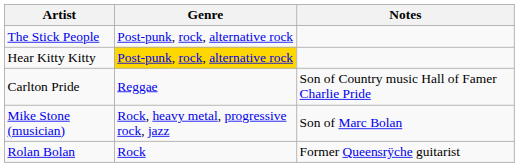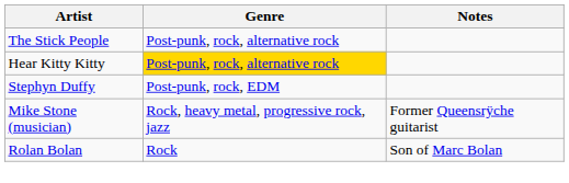- row: Carlton Pride | Reggae | Son of Country music Hall of Famer Charlie Pride
+ row: Stephyn Duffy | Post-punk, rock, EDM
Mike Stone (musician) | Notes: Son of Marc Bolan -> Former Queensrÿche guitarist
Rolan Bolan | Notes: Former Queensrÿche guitarist -> Son of Marc Bolan
